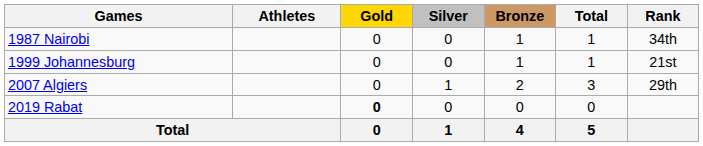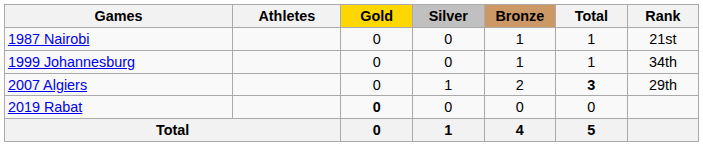1987 Nairobi | Rank: 34th -> 21st
1999 Johannesburg | Rank: 21st -> 34th
2007 Algiers | Total: normal -> bold
